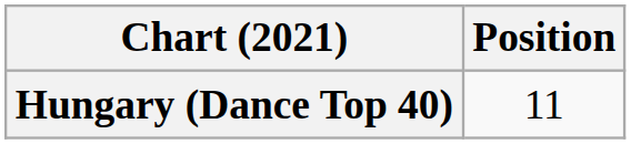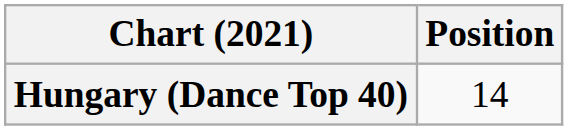Hungary (Dance Top 40) | Position: 11 -> 14
